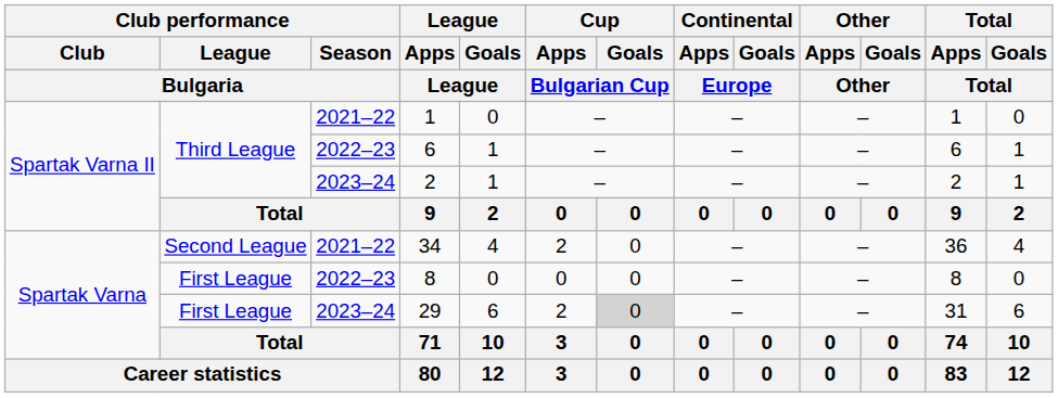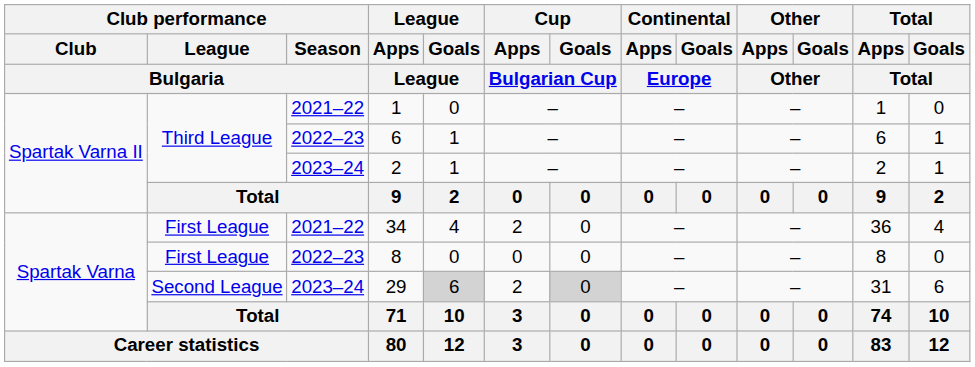34 | Club performance / League / Bulgaria: Second League -> First League
29 | Club performance / League / Bulgaria: First League -> Second League
29 | League / Goals / League: no background -> lightgrey background
